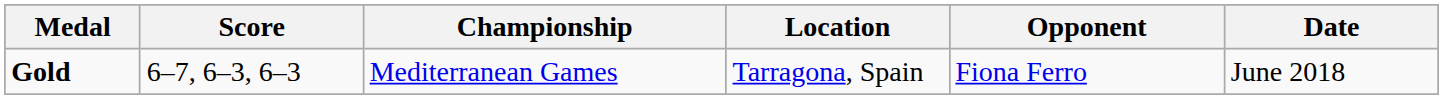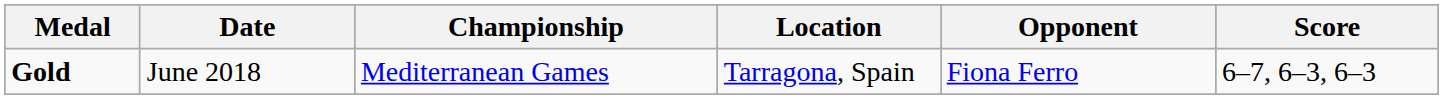columns swapped: Date <-> Score
